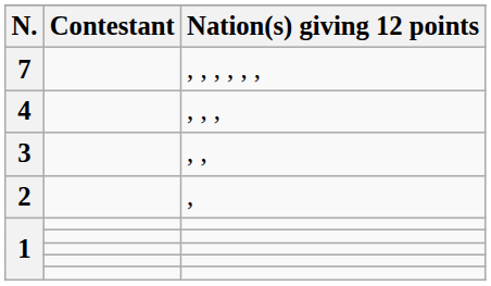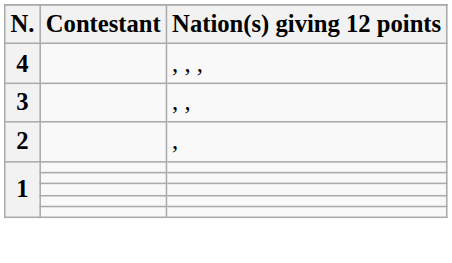- row: 7 | , , , , , ,
